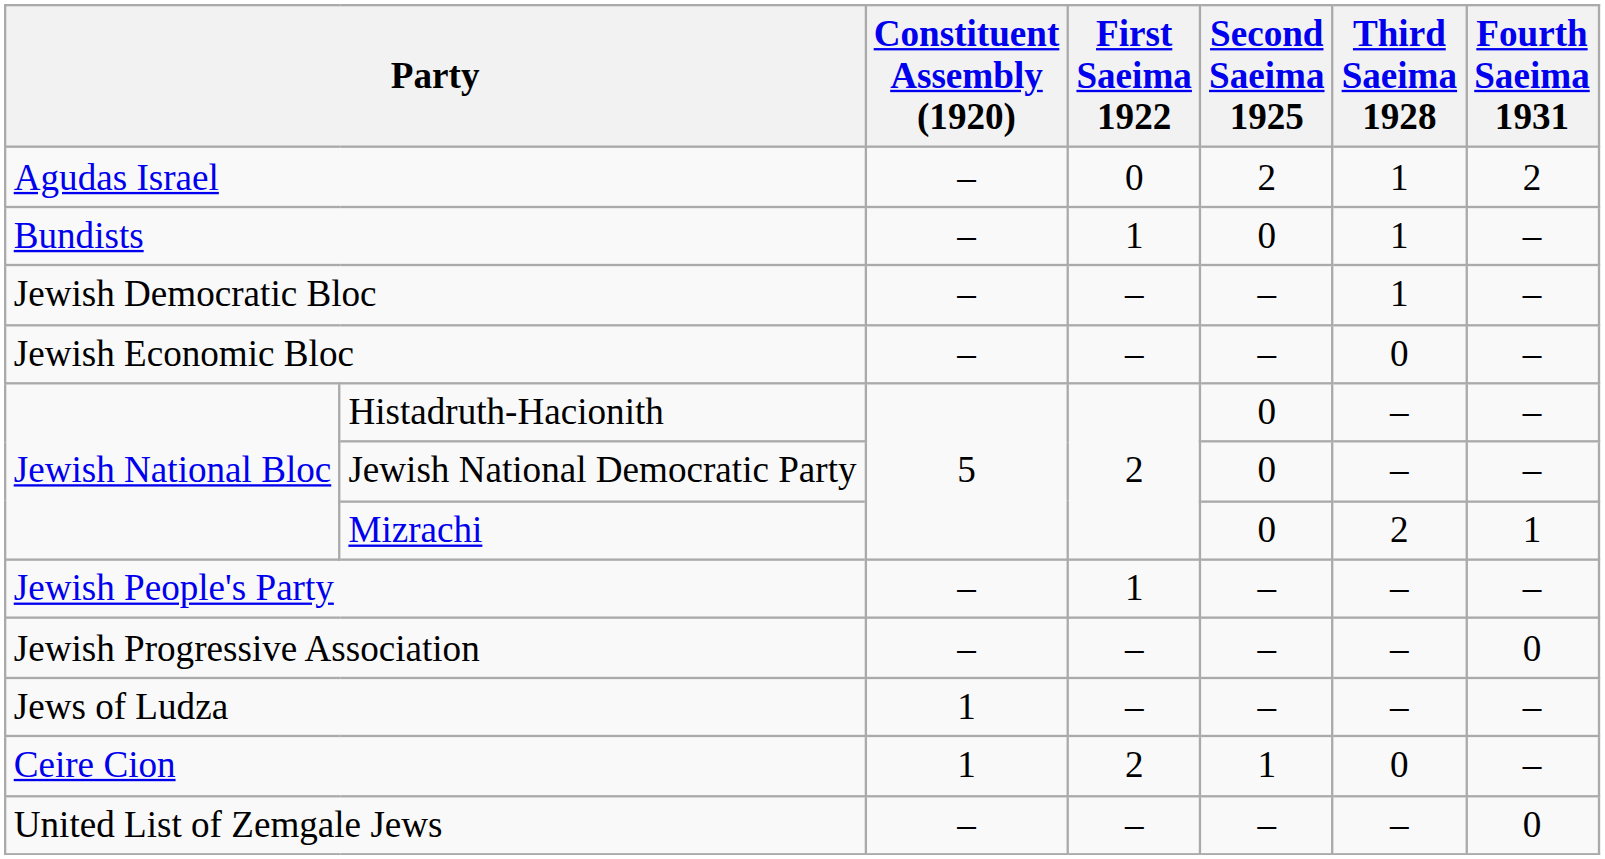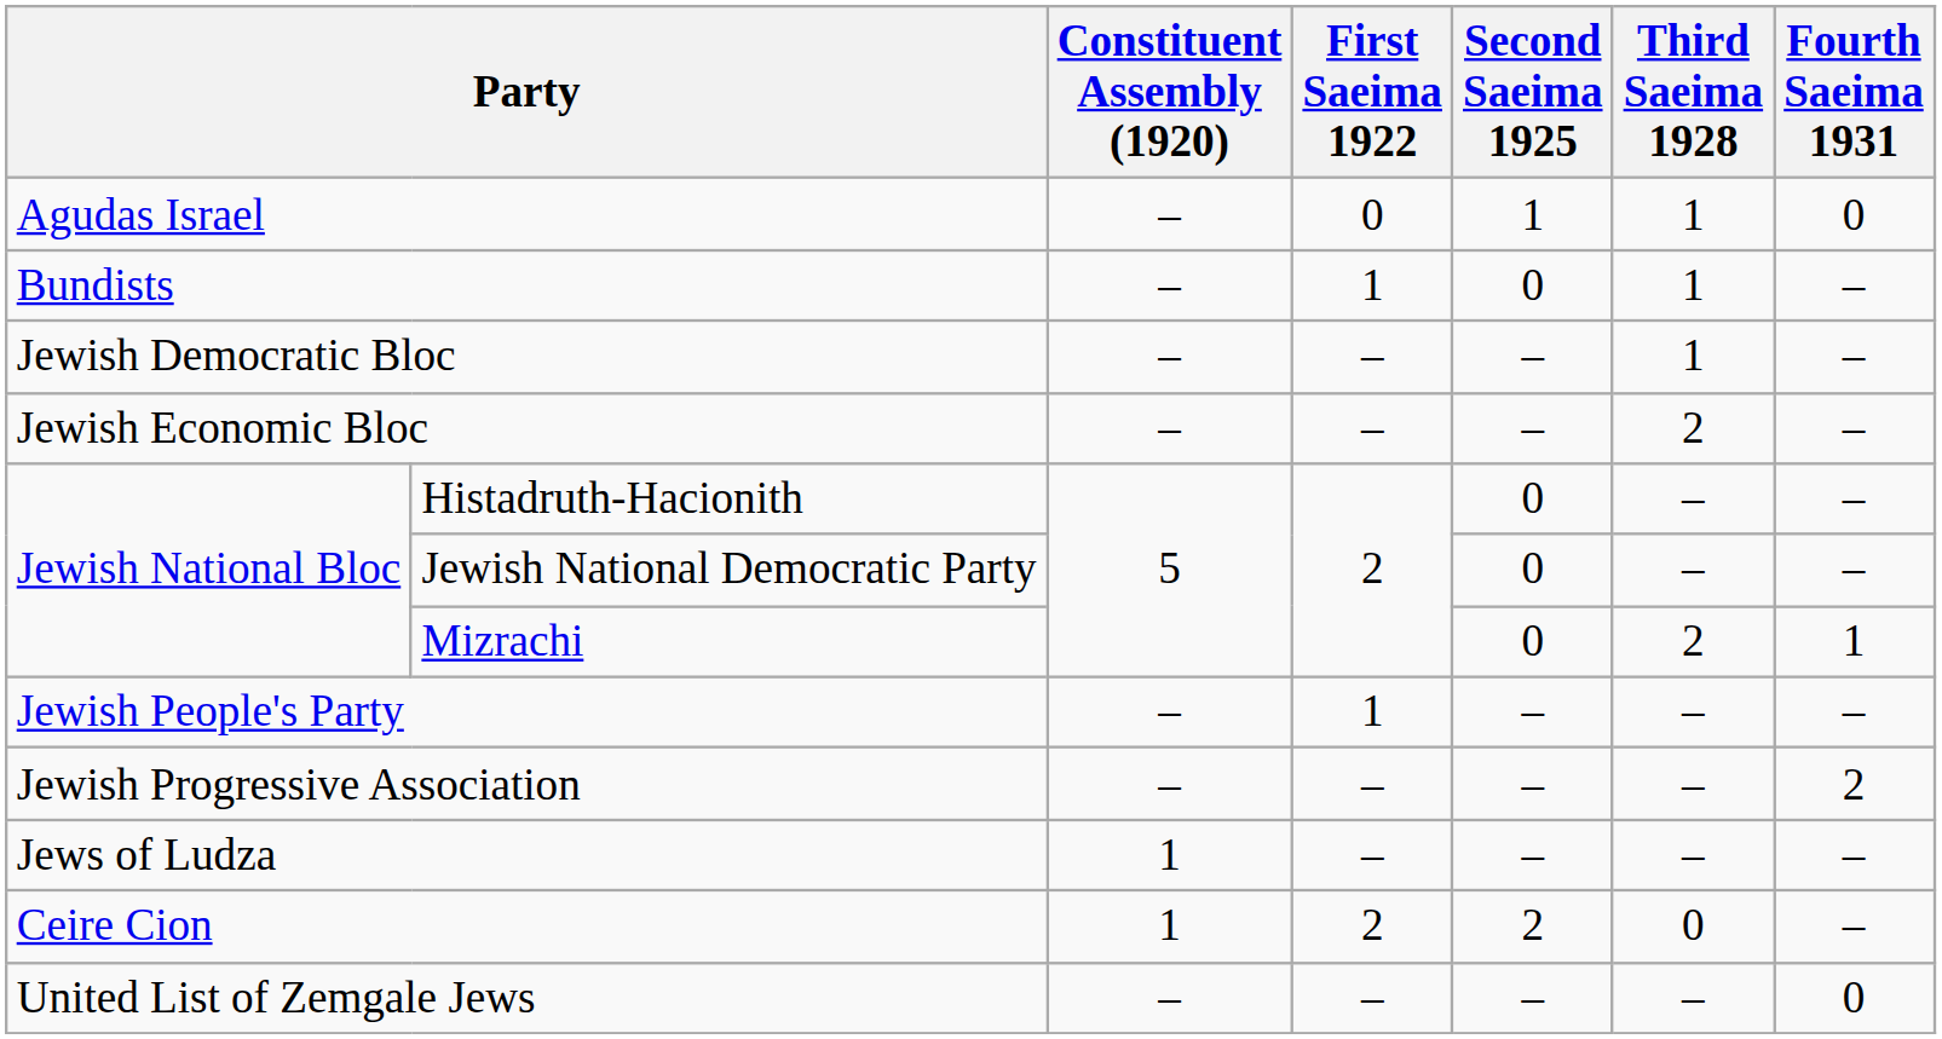Agudas Israel | Second Saeima 1925: 2 -> 1
Agudas Israel | Fourth Saeima 1931: 2 -> 0
Jewish Economic Bloc | Third Saeima 1928: 0 -> 2
Jewish Progressive Association | Fourth Saeima 1931: 0 -> 2
Ceire Cion | Second Saeima 1925: 1 -> 2
